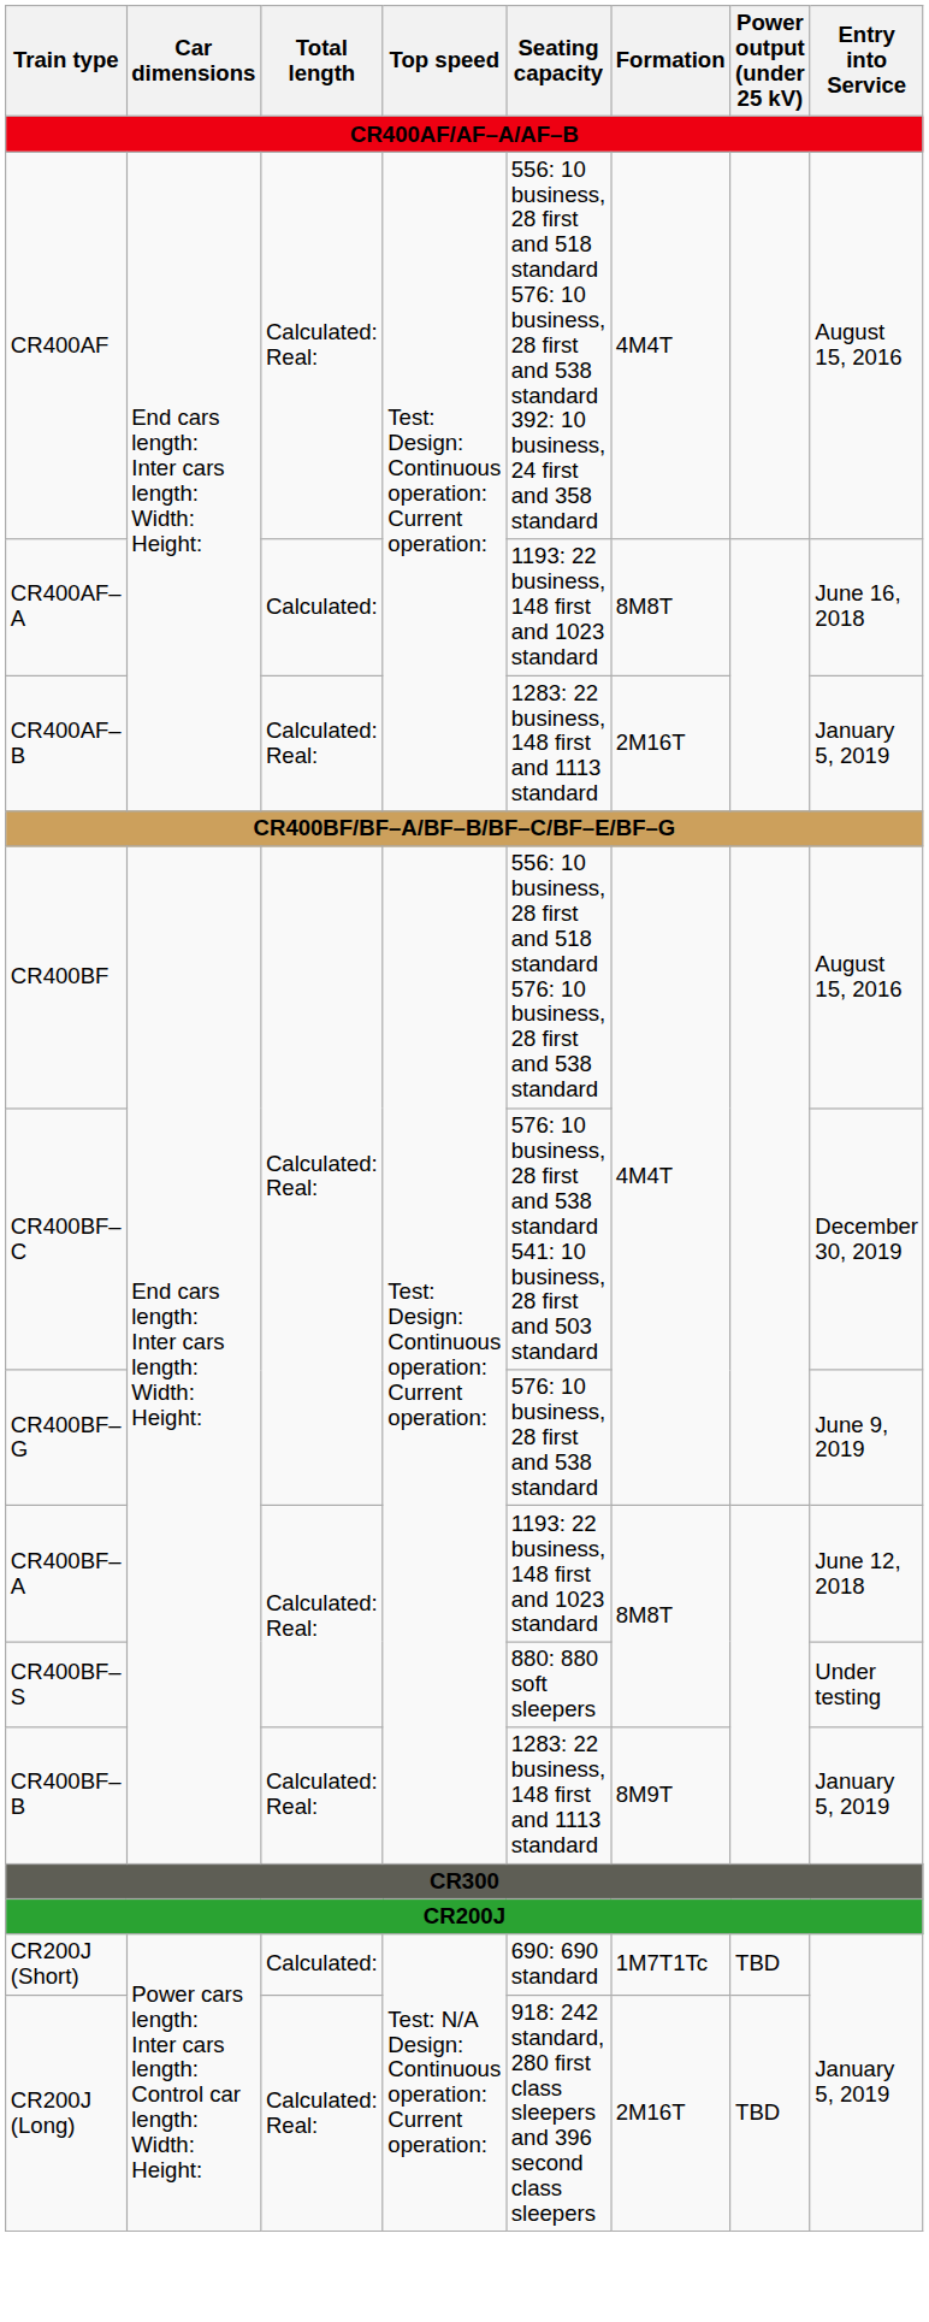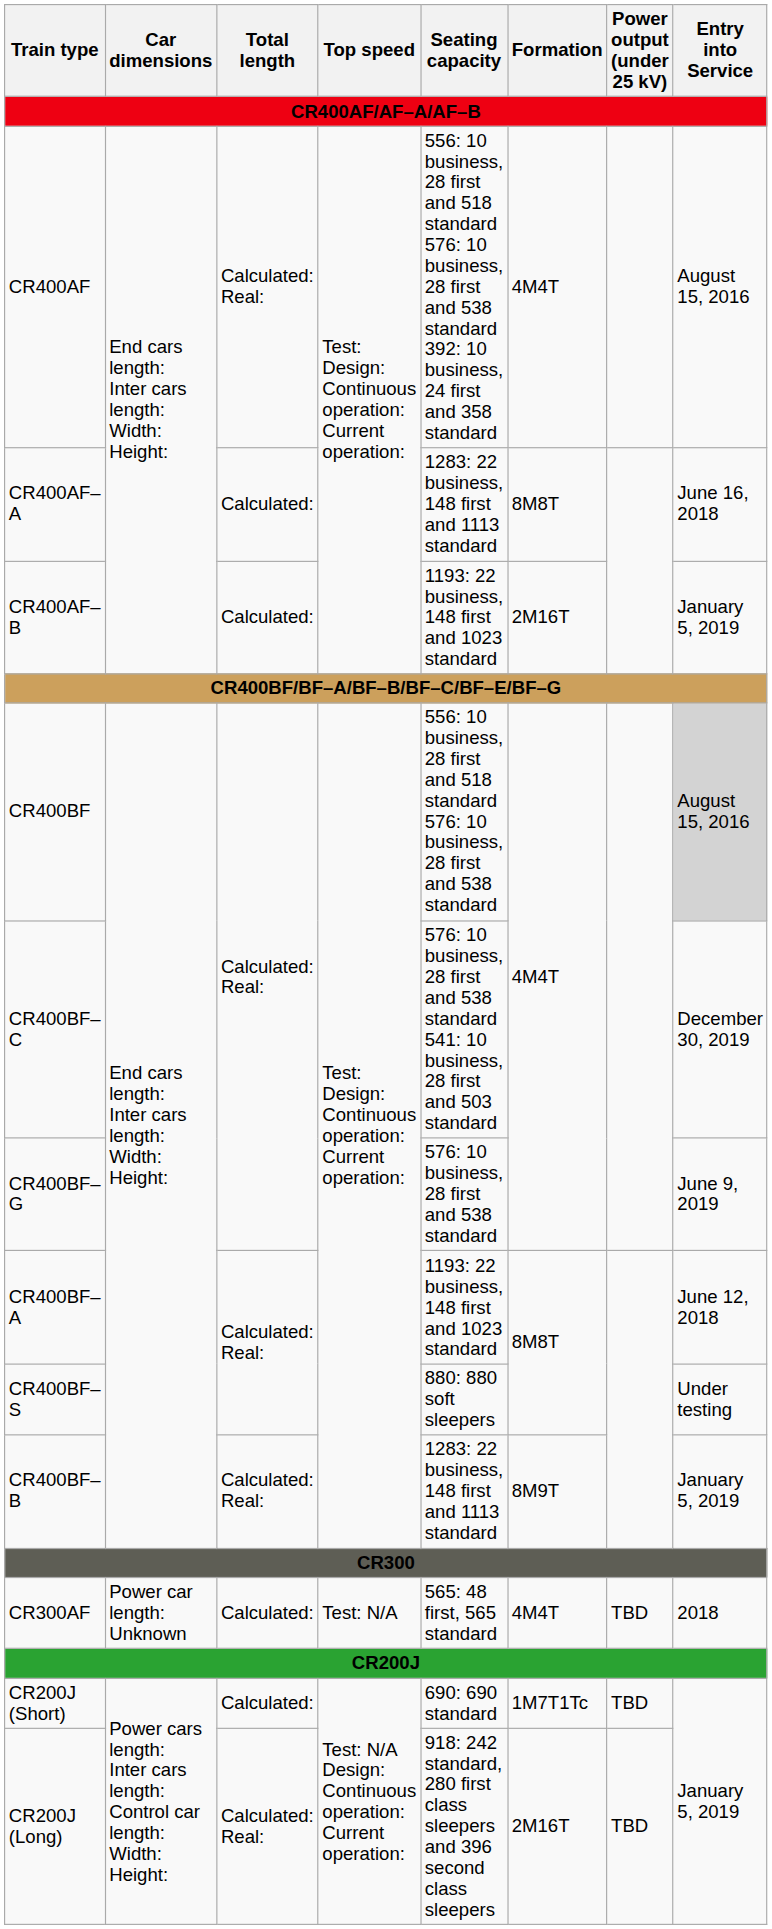CR400AF–A | Seating capacity: 1193: 22 business, 148 first and 1023 standard -> 1283: 22 business, 148 first and 1113 standard
CR400AF–B | Total length: Calculated: Real: -> Calculated:
CR400AF–B | Seating capacity: 1283: 22 business, 148 first and 1113 standard -> 1193: 22 business, 148 first and 1023 standard
CR400BF | Entry into Service: no background -> lightgrey background
+ row: CR300AF | Power car length: Unknown | Calculated: | Test: N/A | 565: 48 first, 565 standard | 4M4T | TBD | 2018
